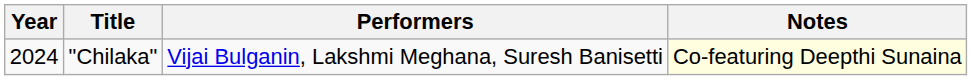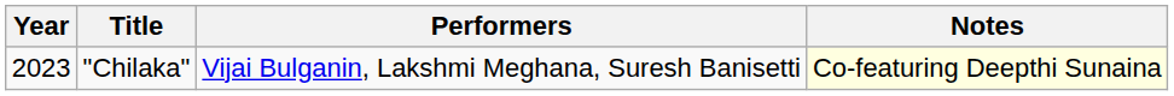"Chilaka" | Year: 2024 -> 2023
